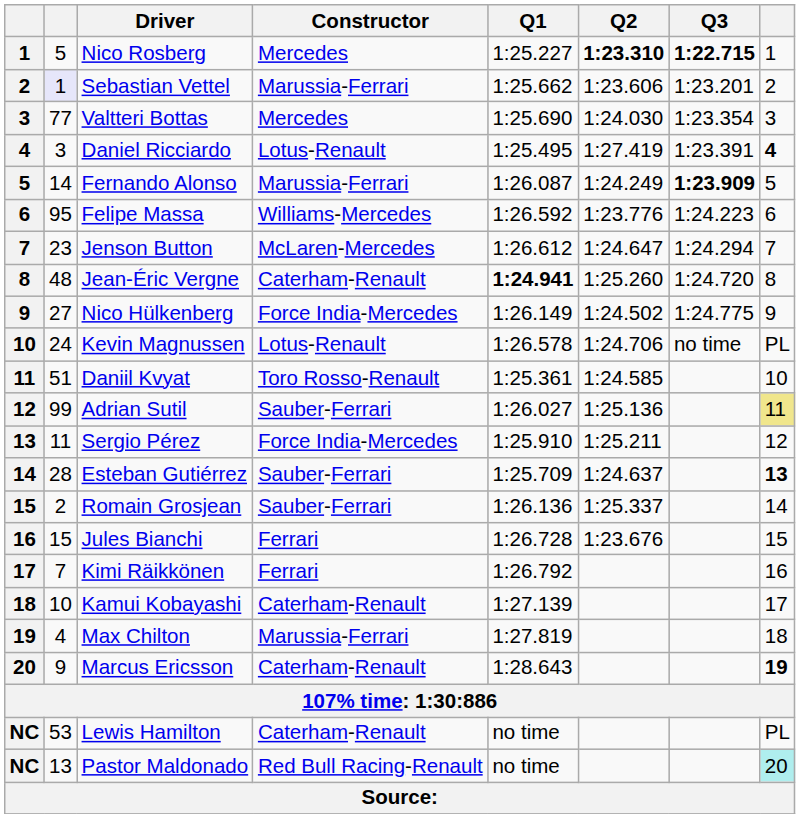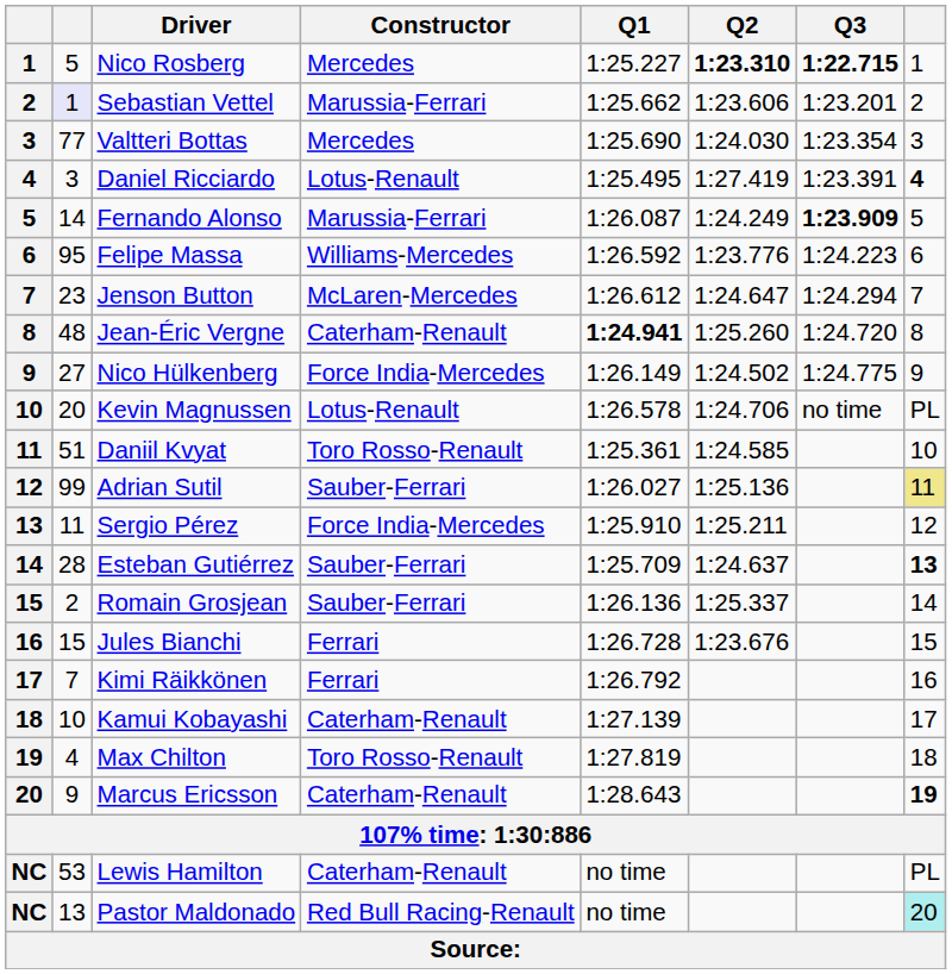Kevin Magnussen | column 2: 24 -> 20
Max Chilton | Constructor: Marussia-Ferrari -> Toro Rosso-Renault
